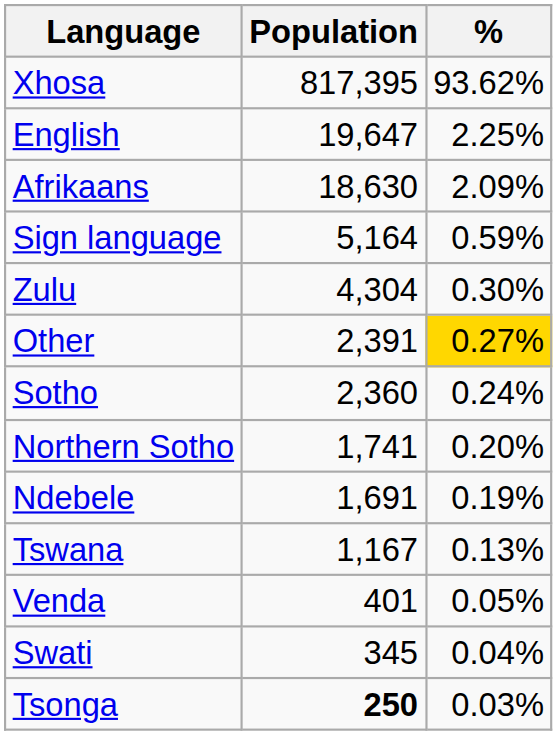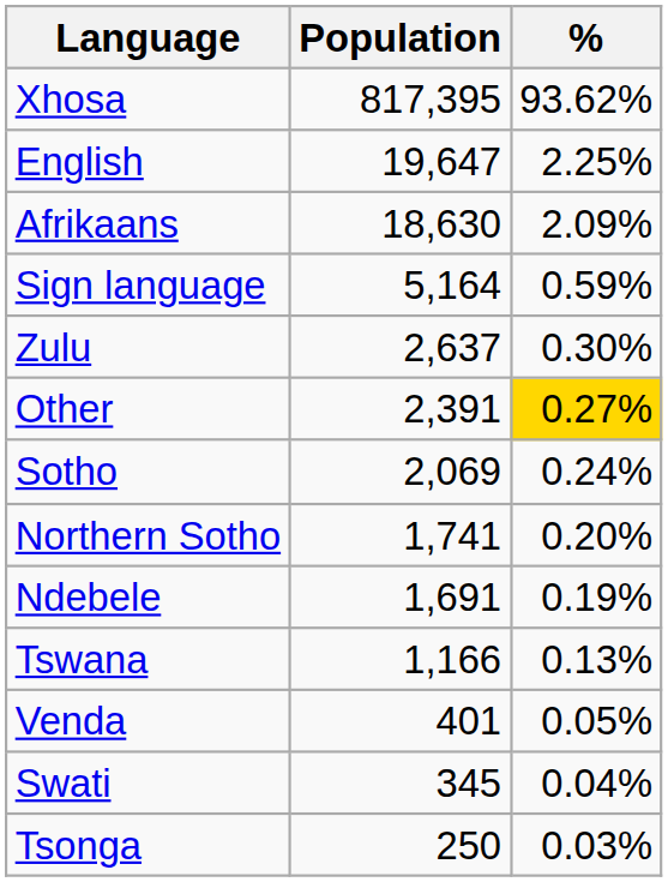Zulu | Population: 4,304 -> 2,637
Sotho | Population: 2,360 -> 2,069
Tswana | Population: 1,167 -> 1,166
Tsonga | Population: bold -> normal
